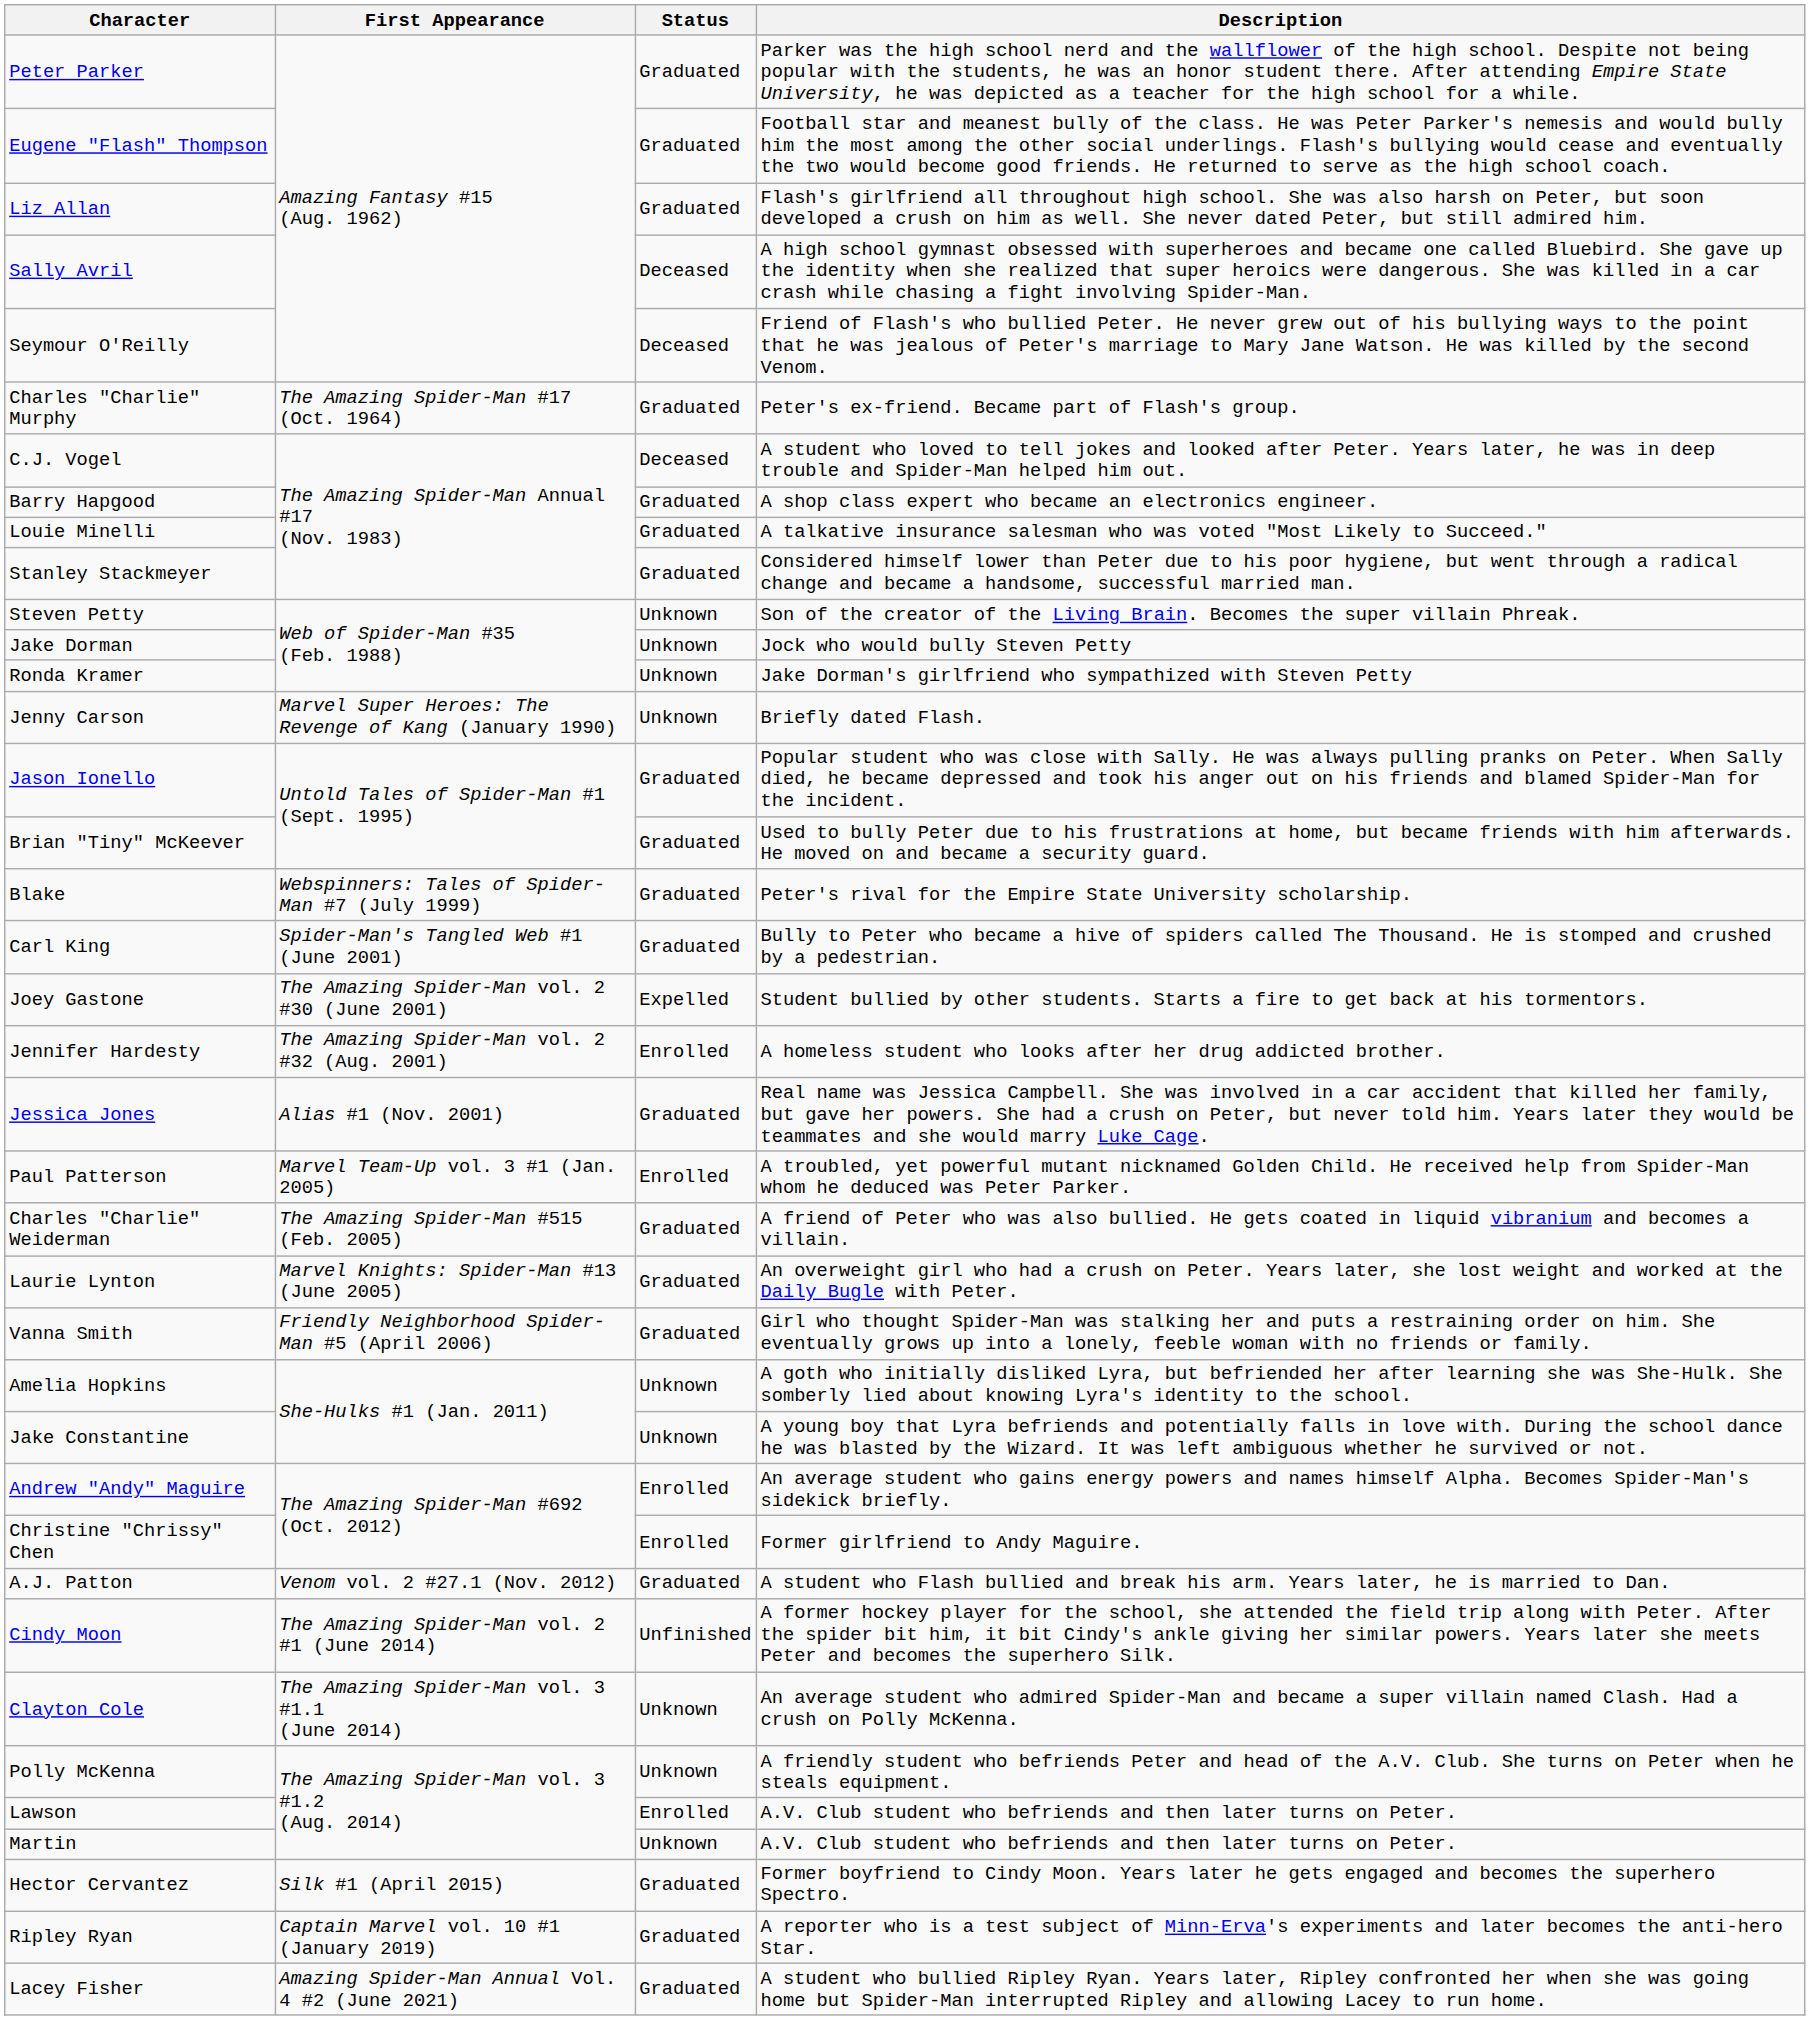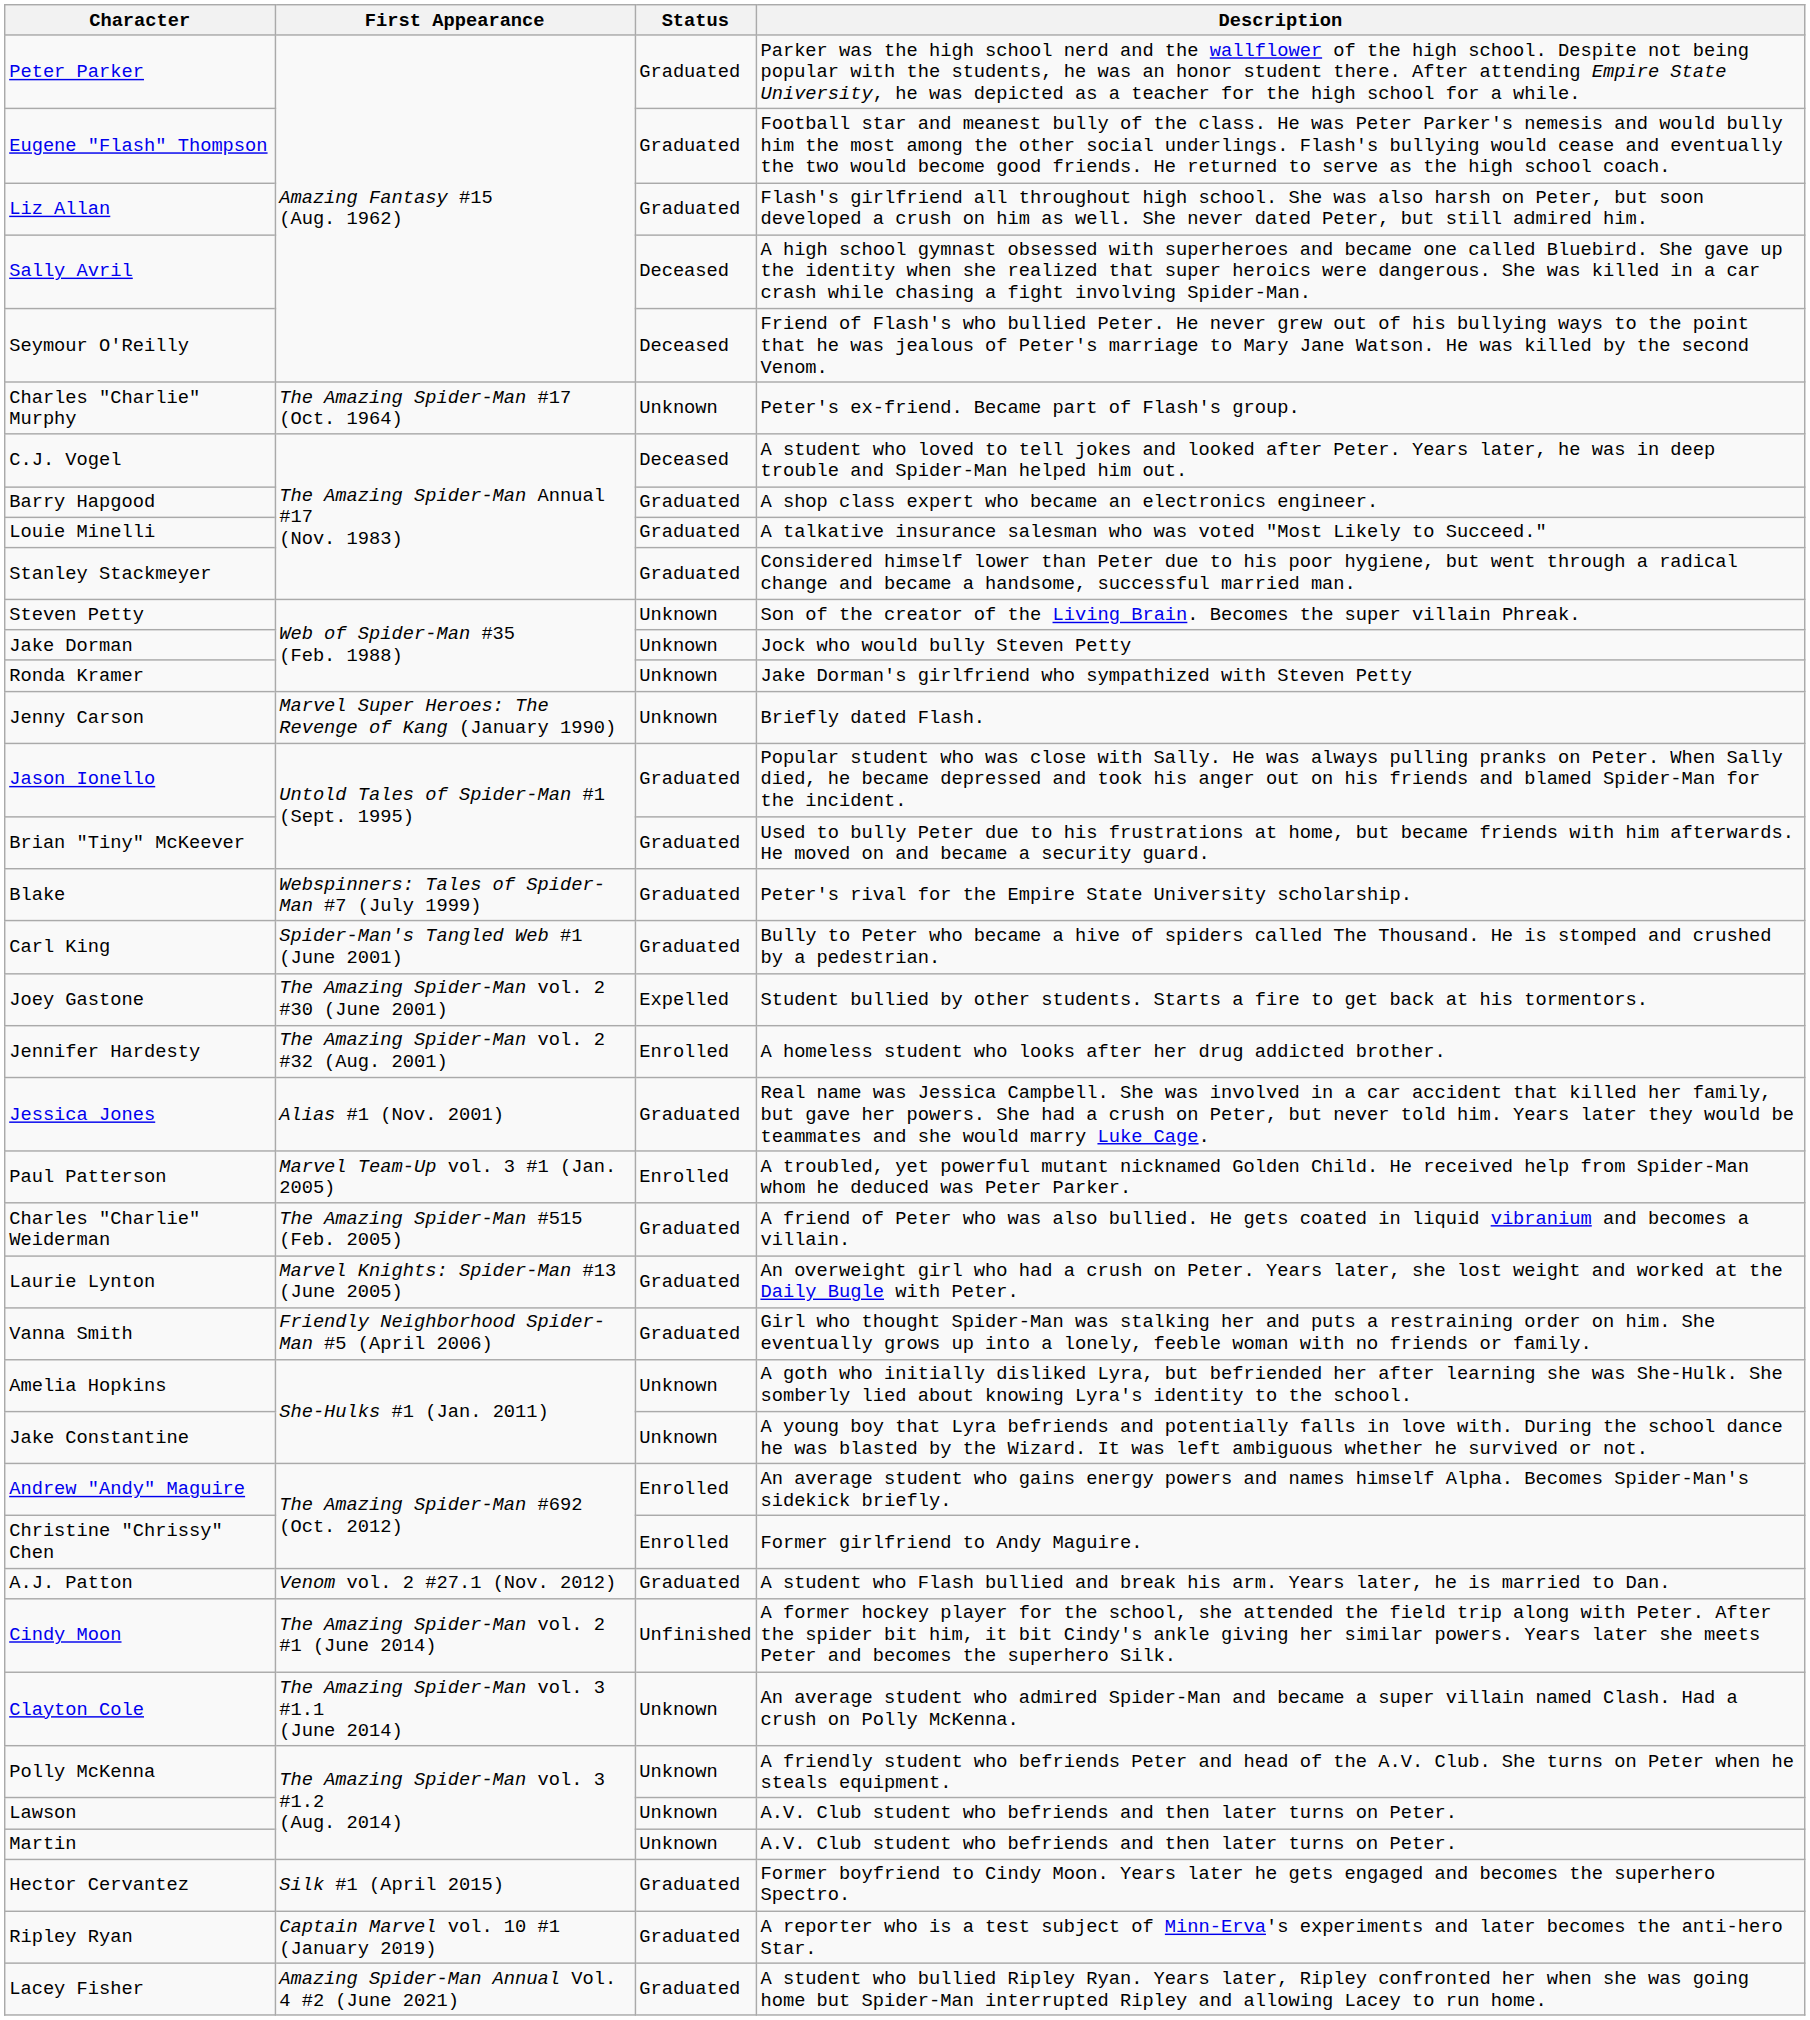Charles "Charlie" Murphy | Status: Graduated -> Unknown
Lawson | Status: Enrolled -> Unknown
